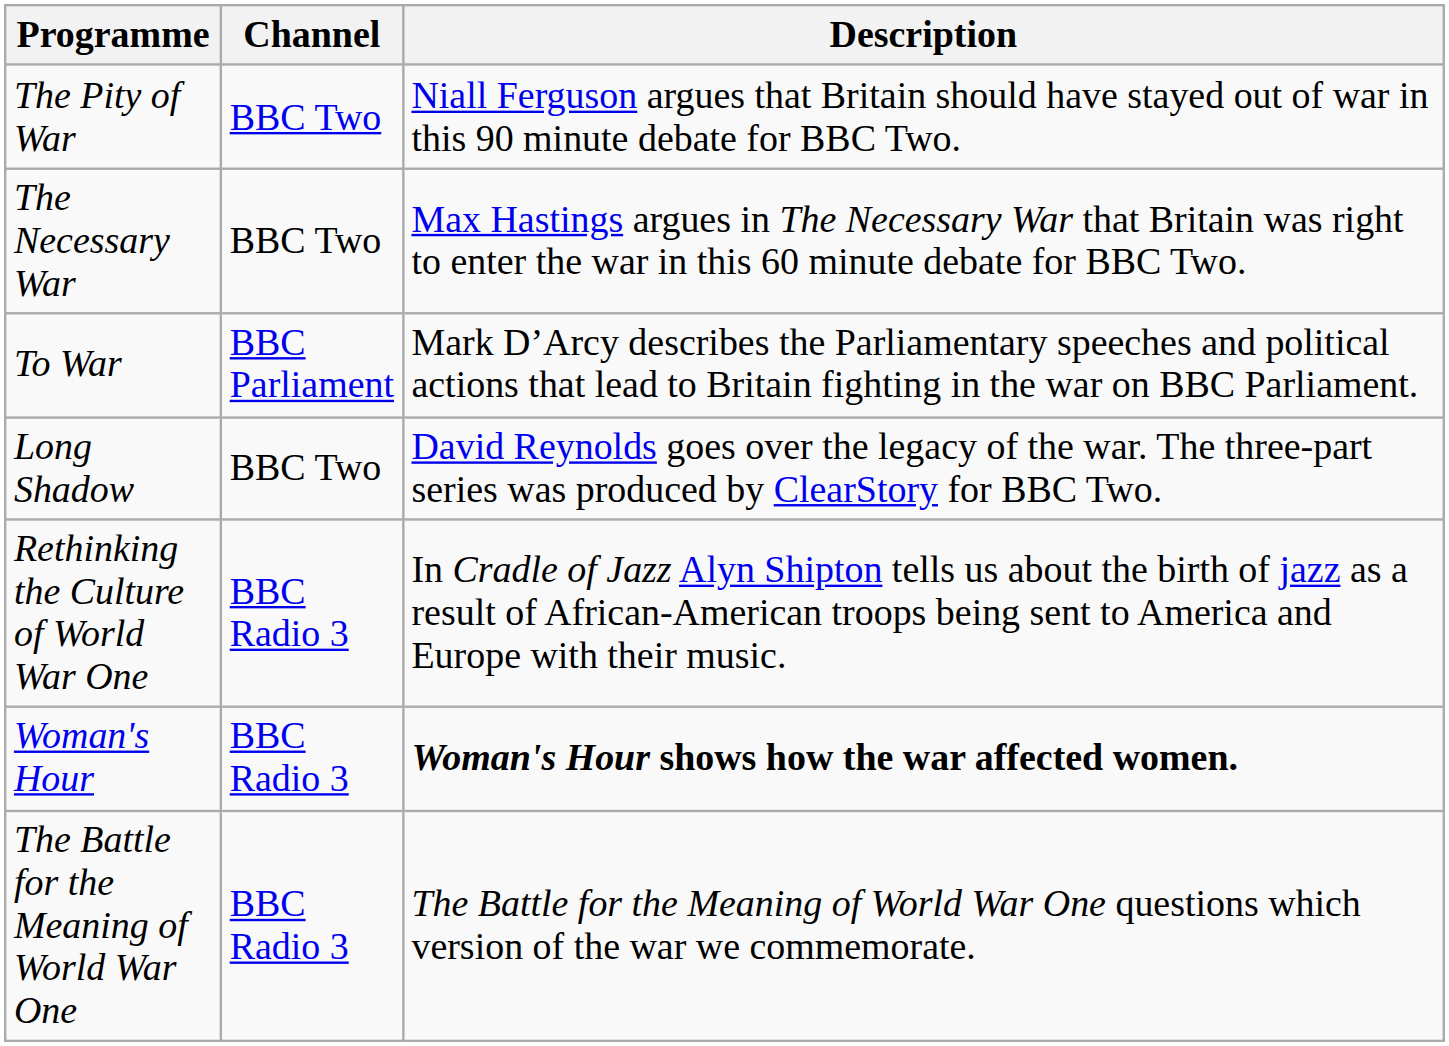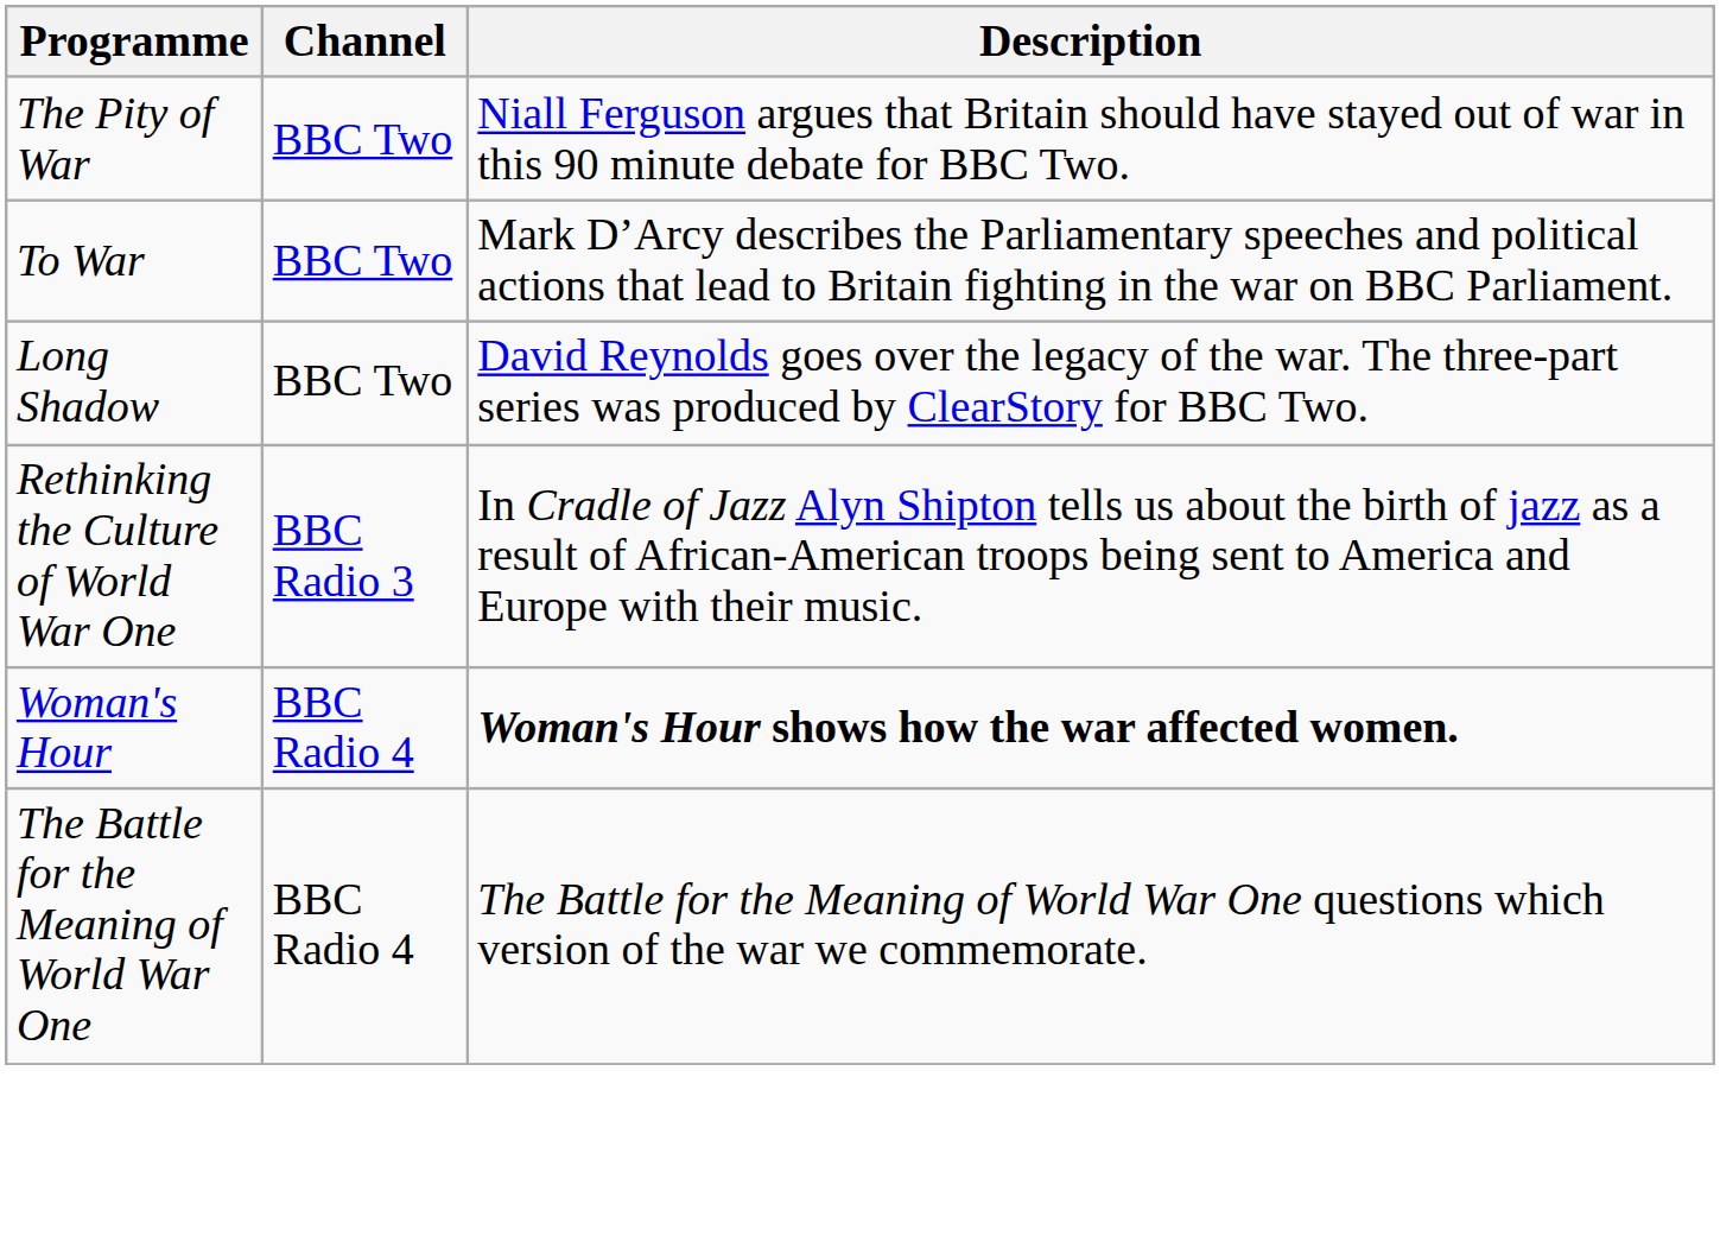- row: The Necessary War | BBC Two | Max Hastings argues in The Necessary War that Britain was right to enter the war in this 60 minute debate for BBC Two.
To War | Channel: BBC Parliament -> BBC Two
Woman's Hour | Channel: BBC Radio 3 -> BBC Radio 4
The Battle for the Meaning of World War One | Channel: BBC Radio 3 -> BBC Radio 4
